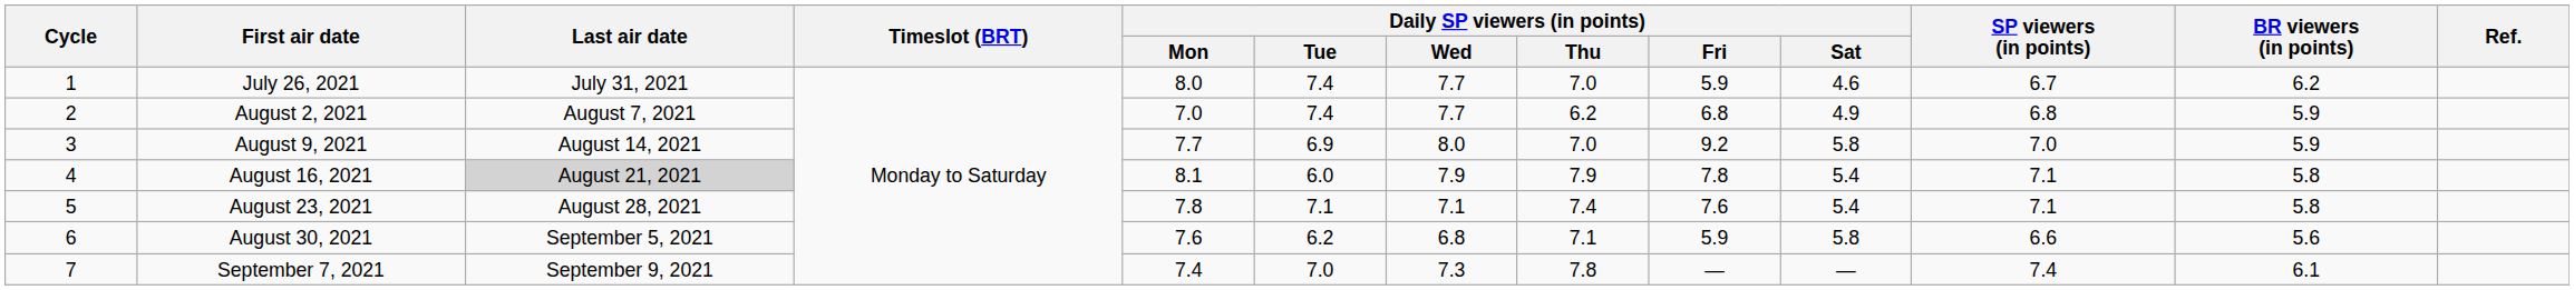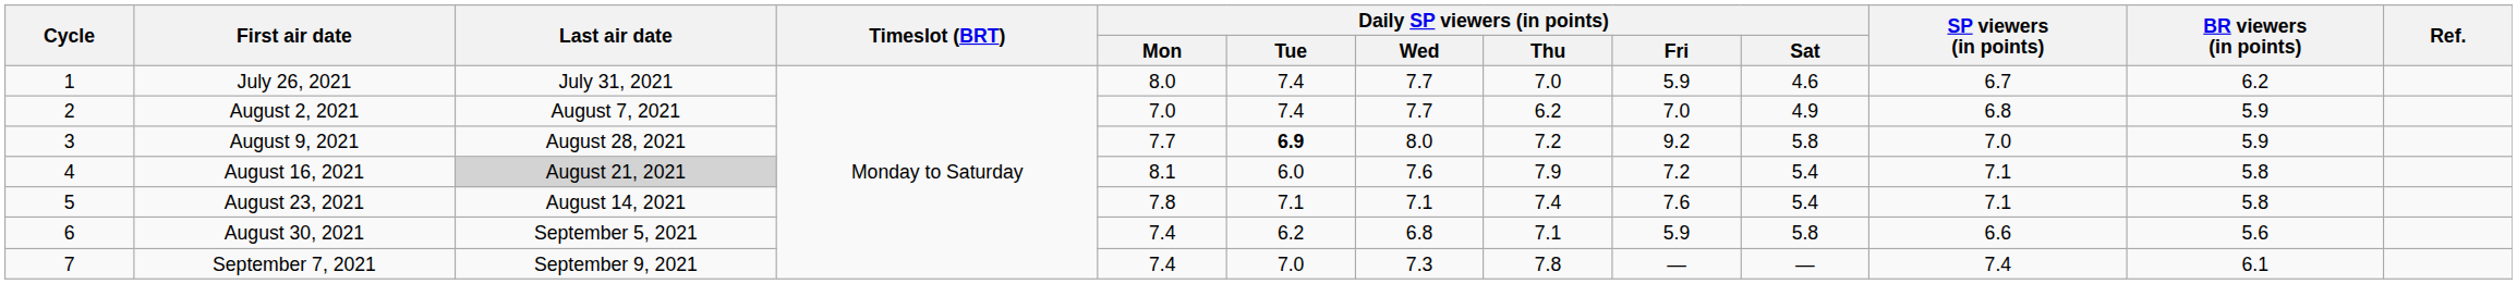August 2, 2021 | Daily SP viewers (in points) / Fri: 6.8 -> 7.0
August 9, 2021 | Last air date: August 14, 2021 -> August 28, 2021
August 9, 2021 | Daily SP viewers (in points) / Tue: normal -> bold
August 9, 2021 | Daily SP viewers (in points) / Thu: 7.0 -> 7.2
August 16, 2021 | Daily SP viewers (in points) / Wed: 7.9 -> 7.6
August 16, 2021 | Daily SP viewers (in points) / Fri: 7.8 -> 7.2
August 23, 2021 | Last air date: August 28, 2021 -> August 14, 2021
August 30, 2021 | Daily SP viewers (in points) / Mon: 7.6 -> 7.4
